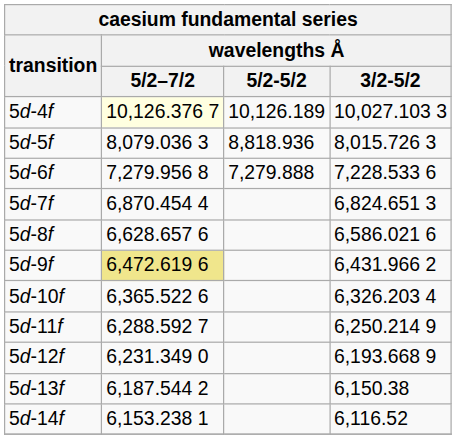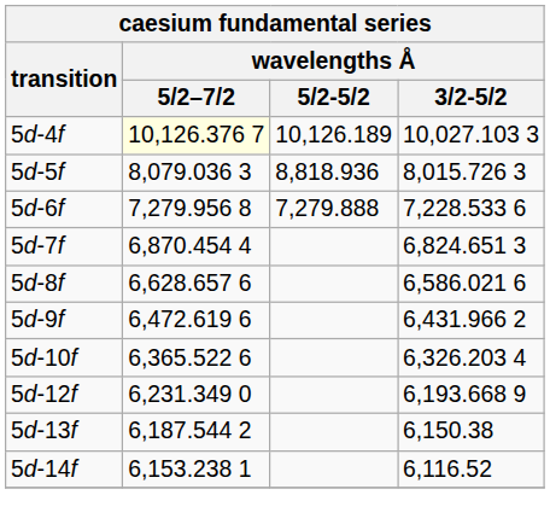5d-9f | wavelengths Å / 5/2–7/2: khaki background -> no background
- row: 5d-11f | 6,288.592 7 | 6,250.214 9
